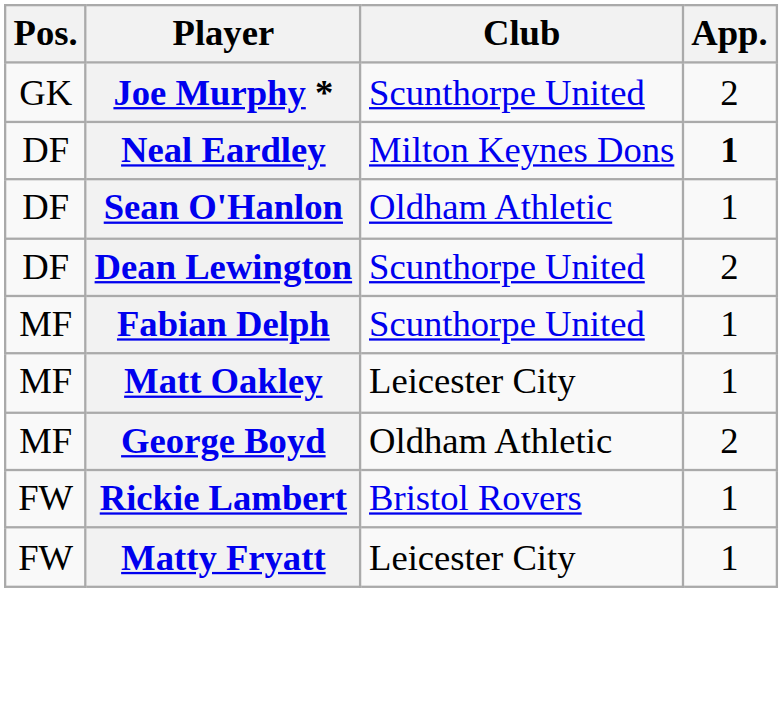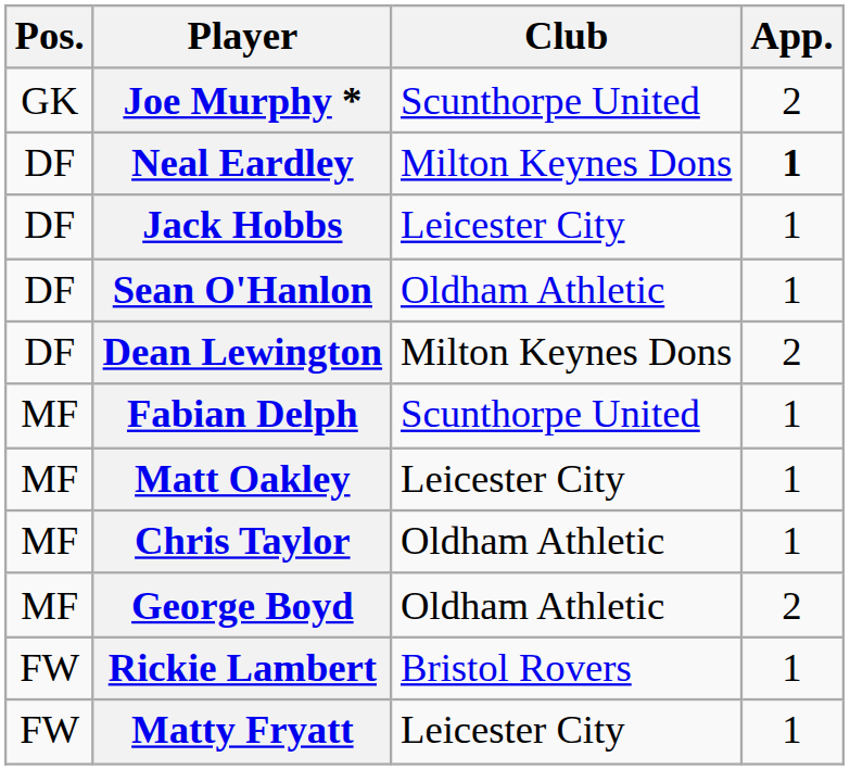+ row: DF | Jack Hobbs | Leicester City | 1
Dean Lewington | Club: Scunthorpe United -> Milton Keynes Dons
+ row: MF | Chris Taylor | Oldham Athletic | 1
